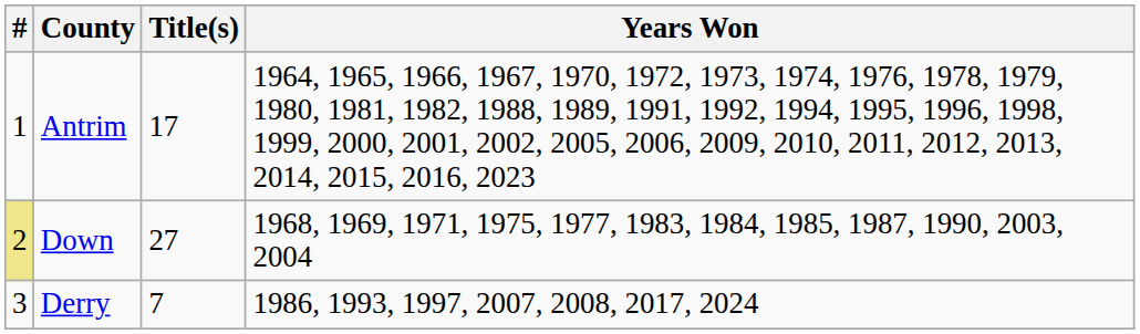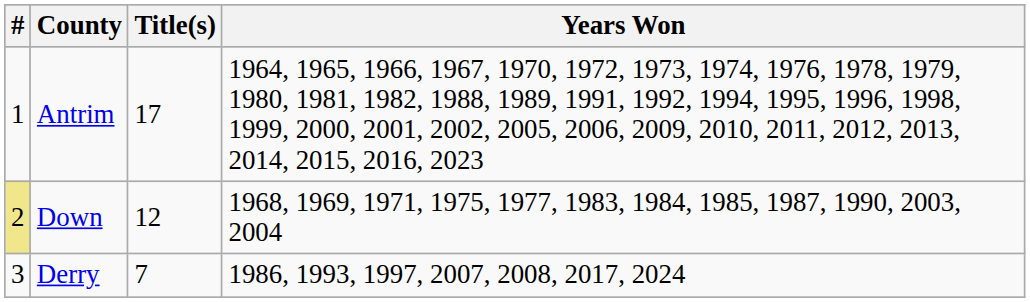Down | Title(s): 27 -> 12
